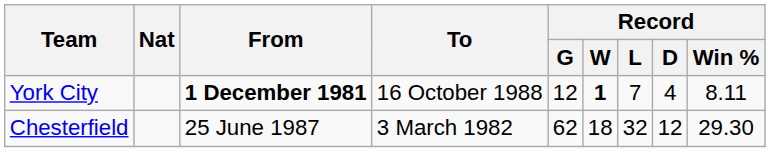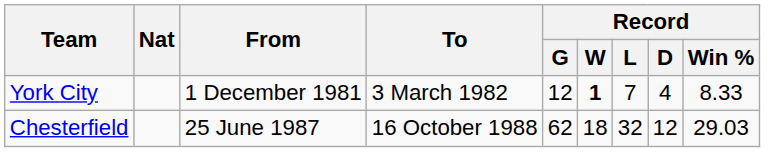York City | From: bold -> normal
York City | To: 16 October 1988 -> 3 March 1982
York City | Record / Win %: 8.11 -> 8.33
Chesterfield | To: 3 March 1982 -> 16 October 1988
Chesterfield | Record / Win %: 29.30 -> 29.03
